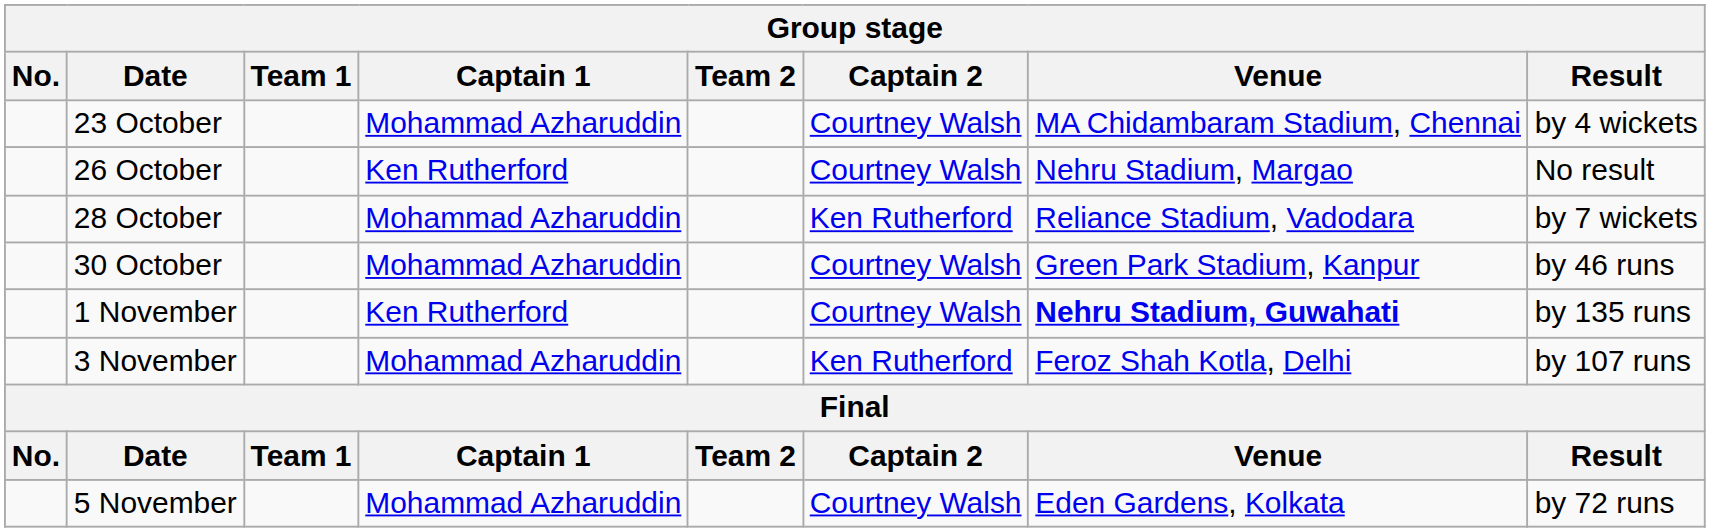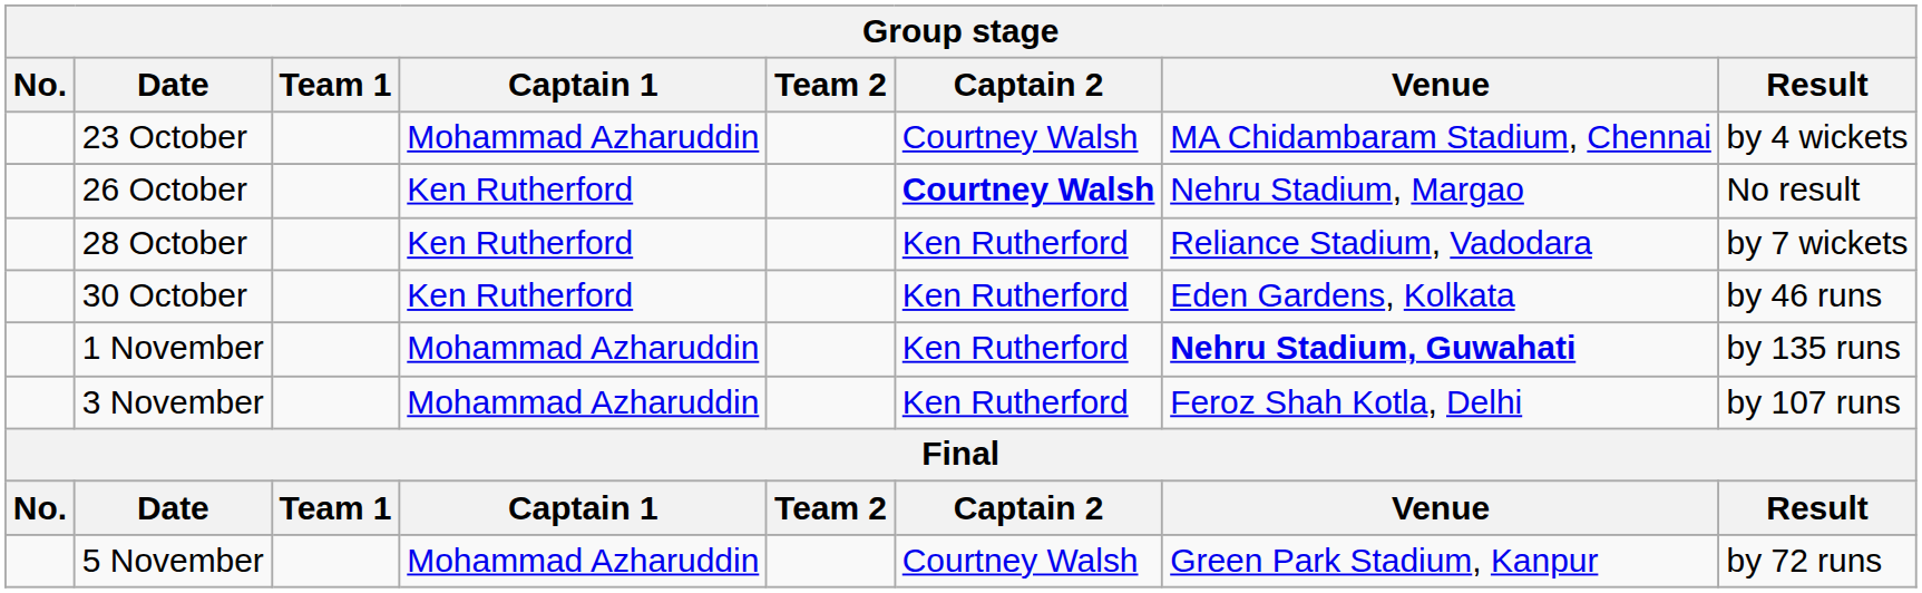26 October | Captain 2: normal -> bold
28 October | Captain 1: Mohammad Azharuddin -> Ken Rutherford
30 October | Captain 1: Mohammad Azharuddin -> Ken Rutherford
30 October | Captain 2: Courtney Walsh -> Ken Rutherford
30 October | Venue: Green Park Stadium, Kanpur -> Eden Gardens, Kolkata
1 November | Captain 1: Ken Rutherford -> Mohammad Azharuddin
1 November | Captain 2: Courtney Walsh -> Ken Rutherford
5 November | Venue: Eden Gardens, Kolkata -> Green Park Stadium, Kanpur
